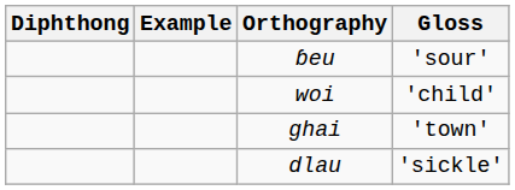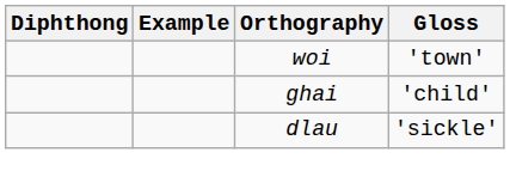- row: ɓeu | 'sour'
woi | Gloss: 'child' -> 'town'
ghai | Gloss: 'town' -> 'child'
